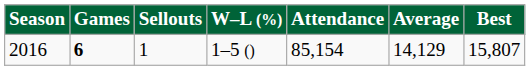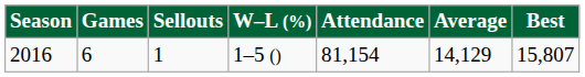2016 | Games: bold -> normal
2016 | Attendance: 85,154 -> 81,154
